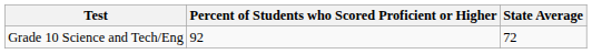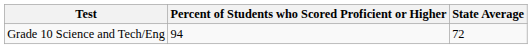Grade 10 Science and Tech/Eng | Percent of Students who Scored Proficient or Higher: 92 -> 94
